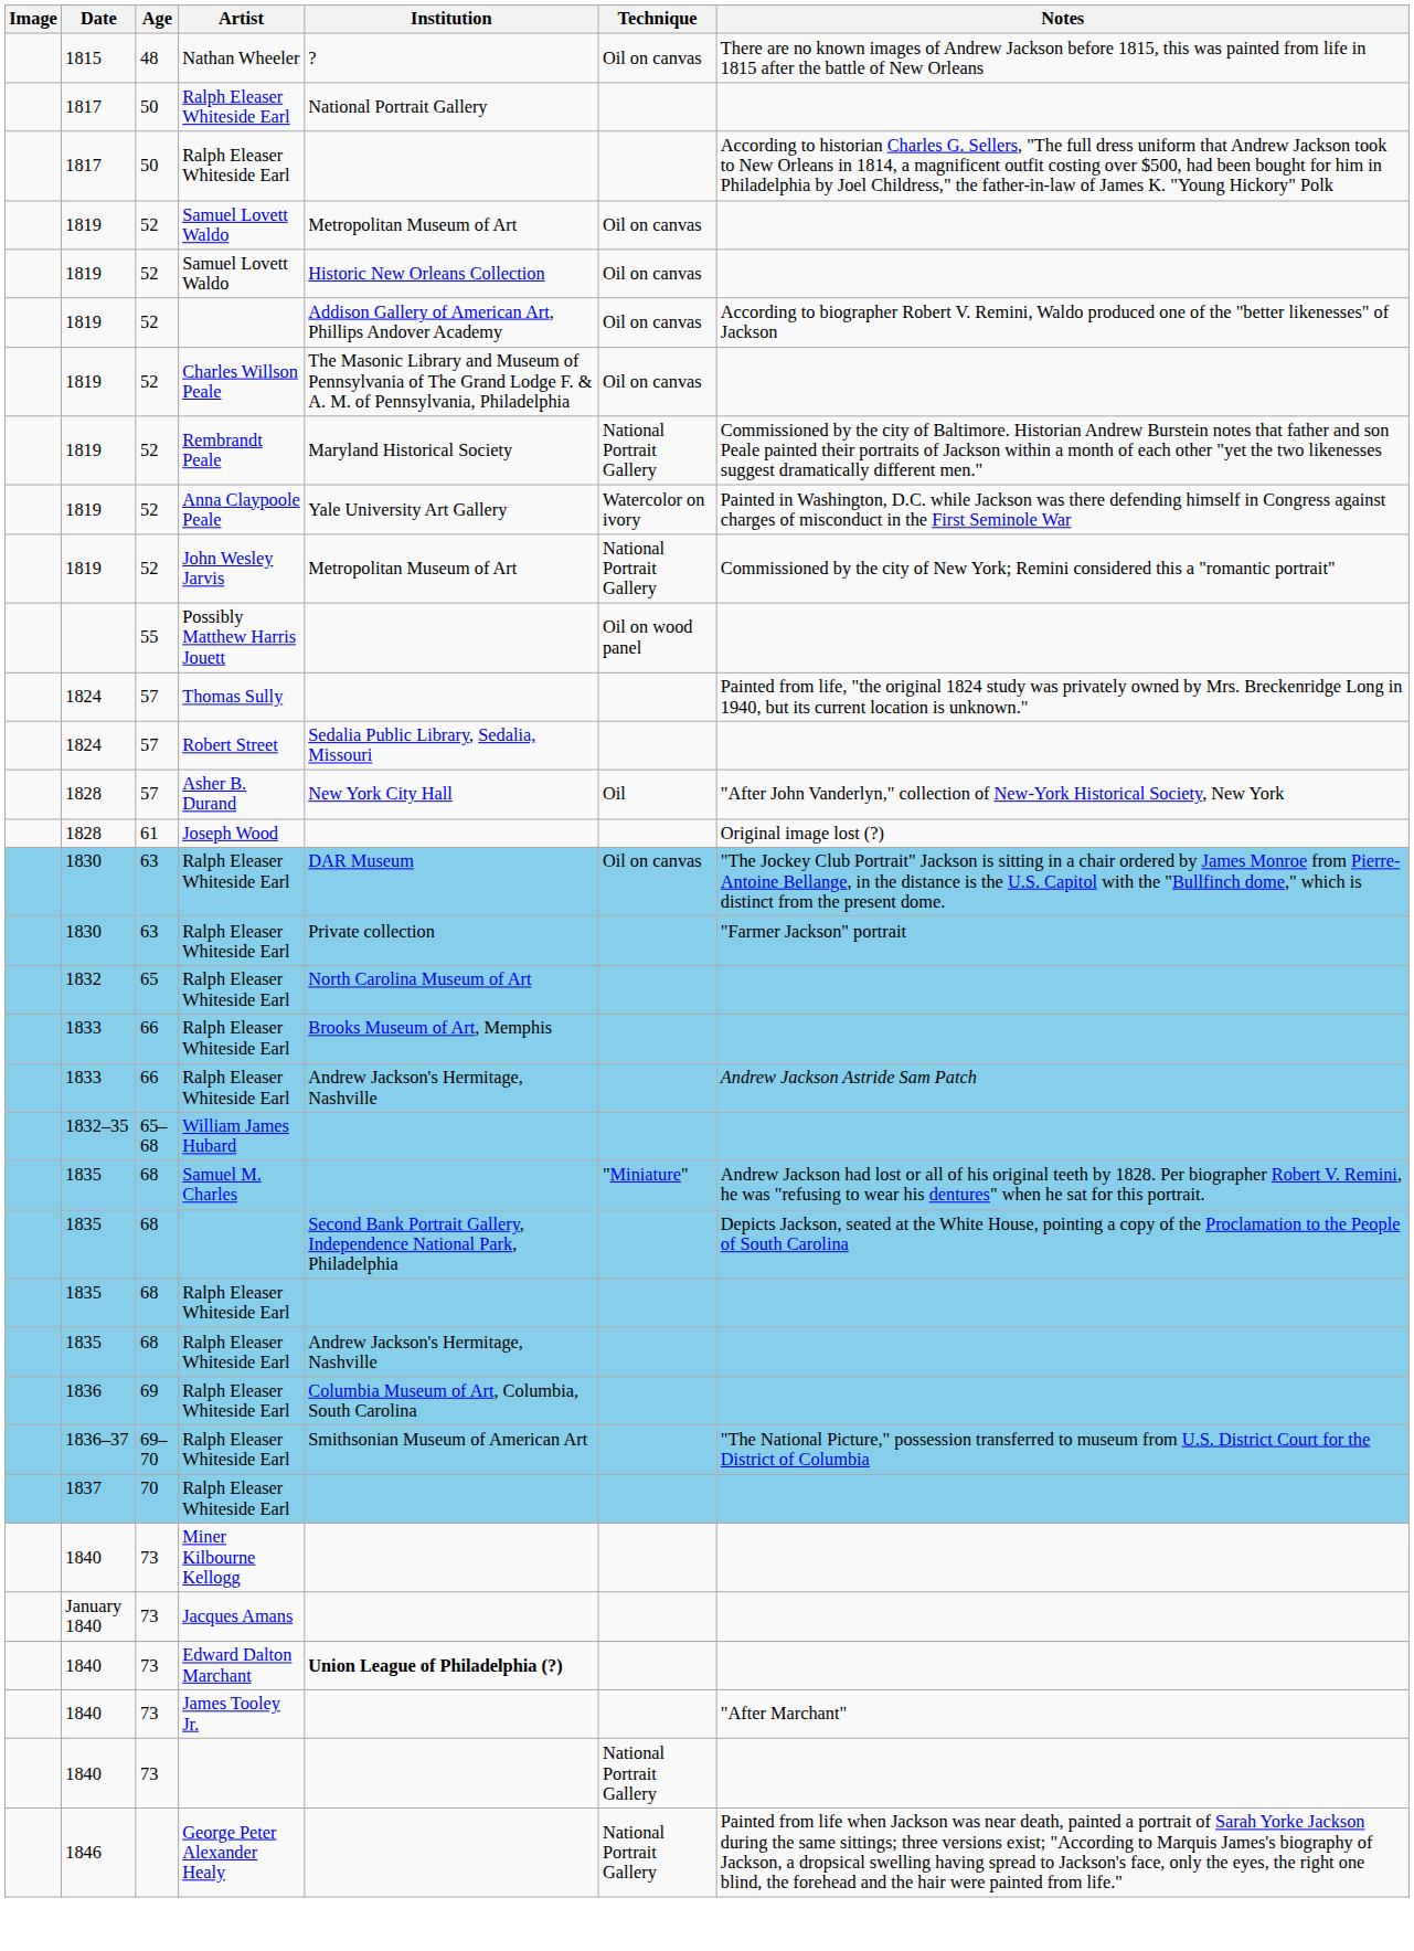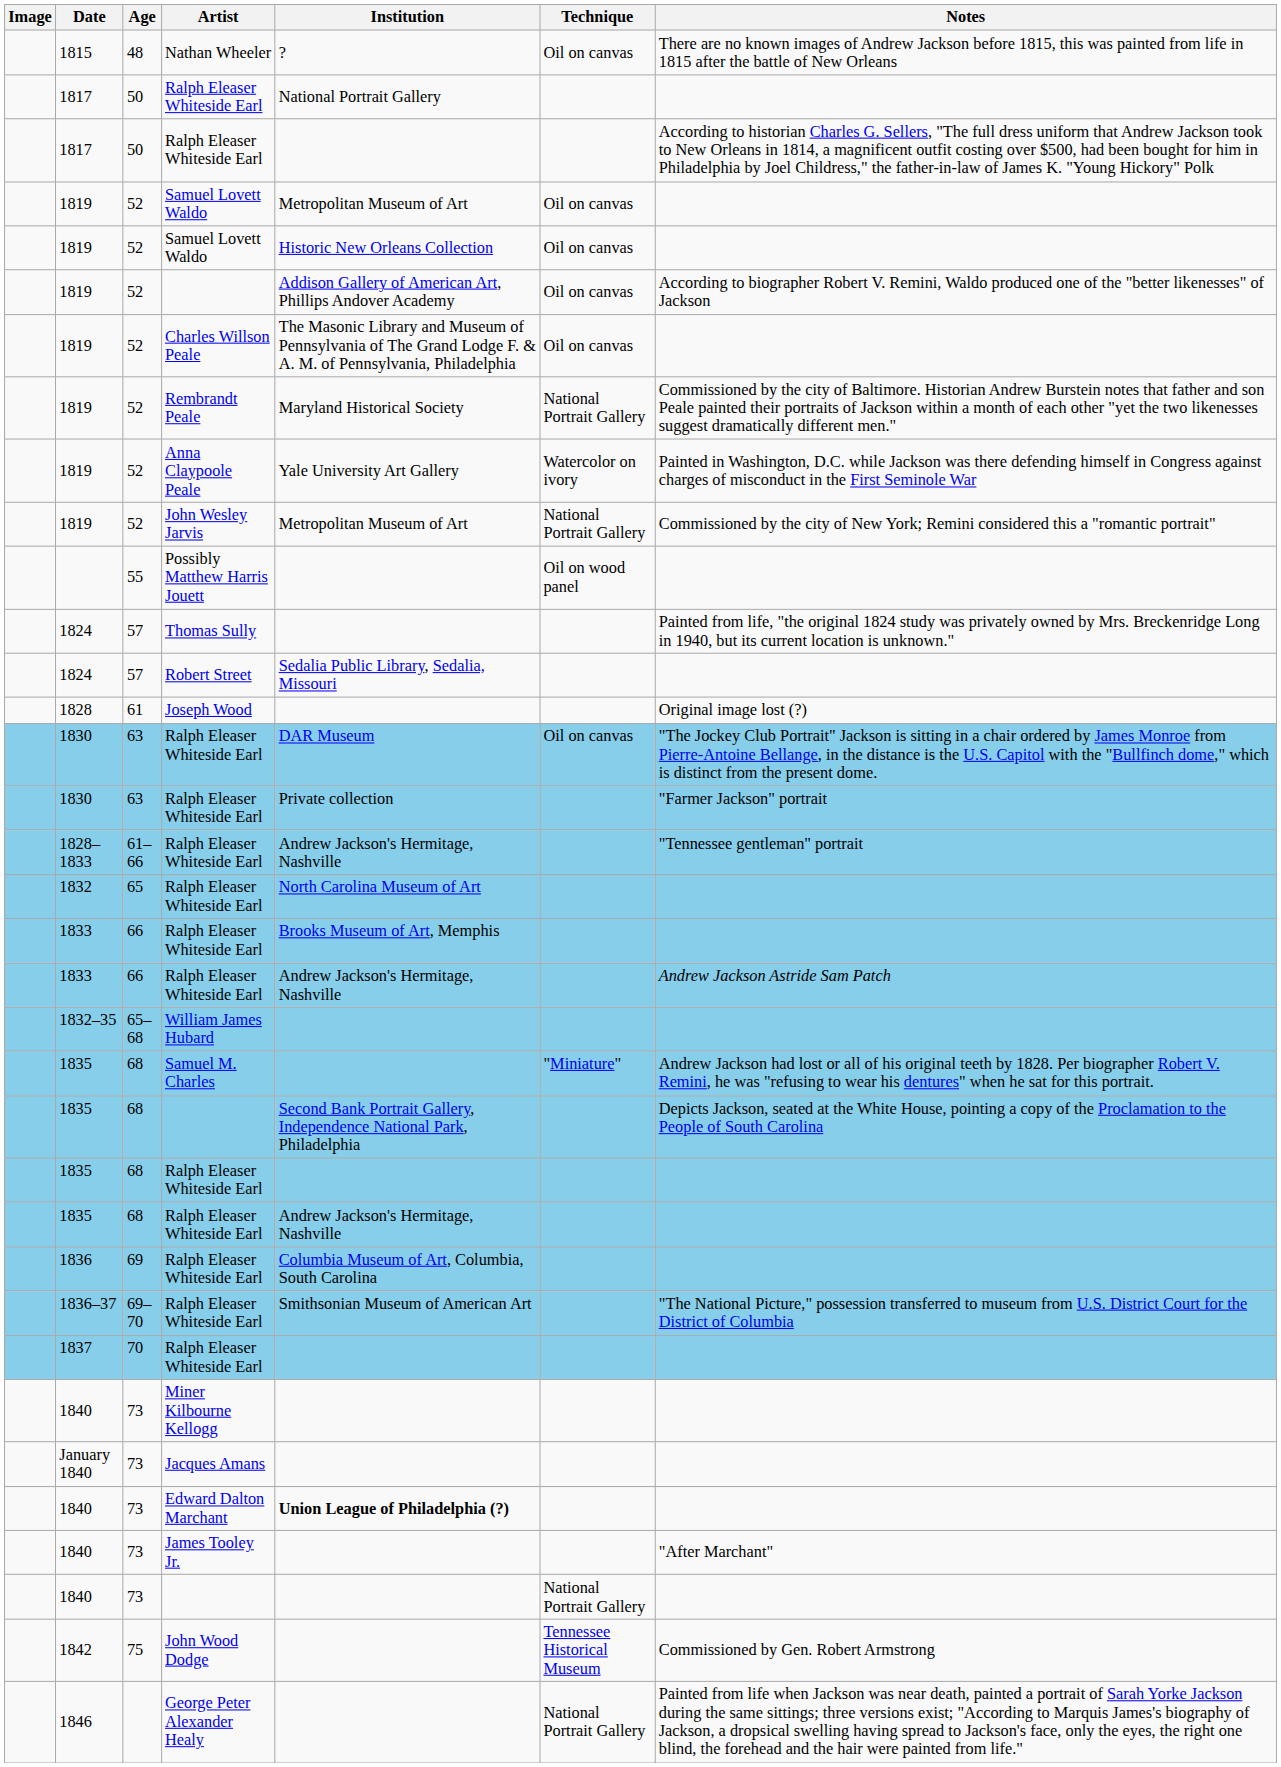- row: 1828 | 57 | Asher B. Durand | New York City Hall | Oil | "After John Vanderlyn," collection of New-York Historical Society, New York
+ row: 1828–1833 | 61–66 | Ralph Eleaser Whiteside Earl | Andrew Jackson's Hermitage, Nashville | "Tennessee gentleman" portrait
+ row: 1842 | 75 | John Wood Dodge | Tennessee Historical Museum | Commissioned by Gen. Robert Armstrong
